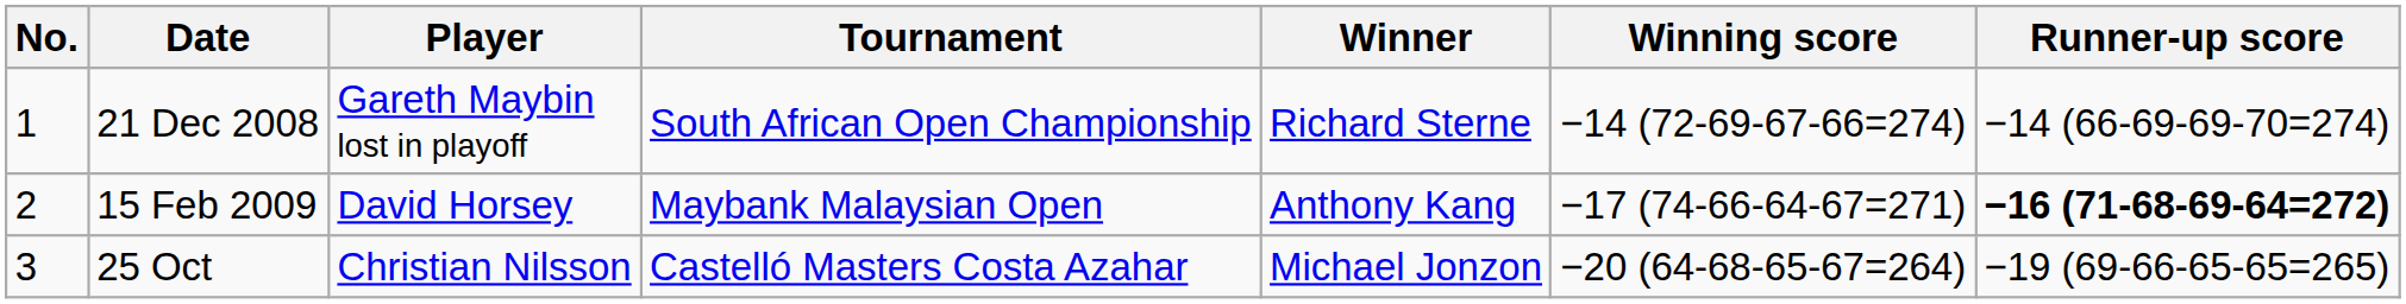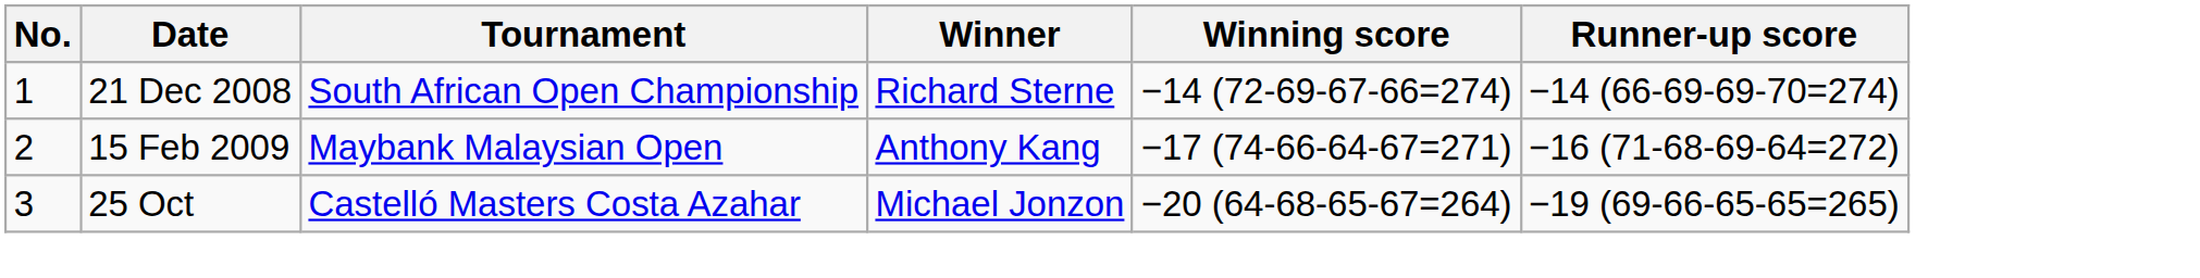- column: Player | Gareth Maybin lost in playoff | David Horsey | Christian Nilsson
15 Feb 2009 | Runner-up score: bold -> normal
